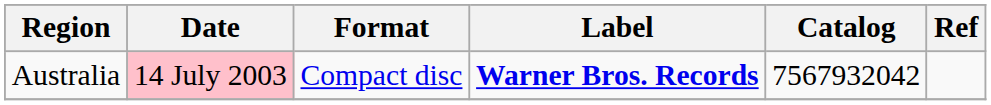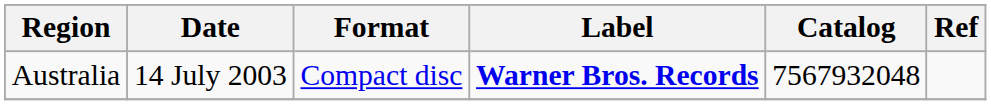Australia | Date: pink background -> no background
Australia | Catalog: 7567932042 -> 7567932048
